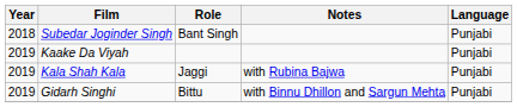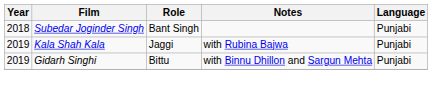- row: 2019 | Kaake Da Viyah | Punjabi
